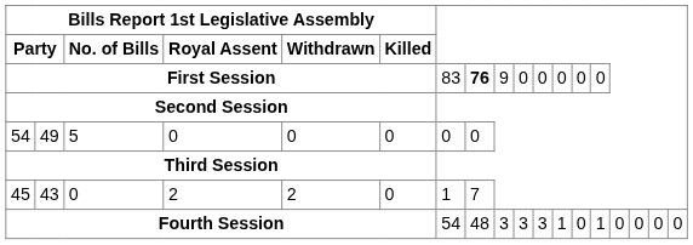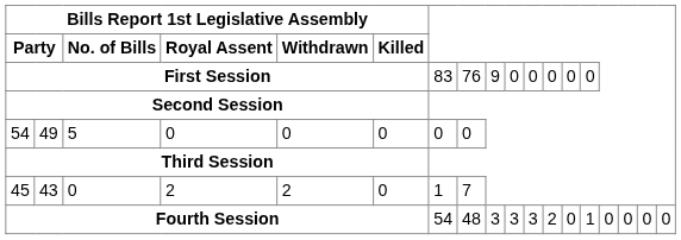First Session | column 8: bold -> normal
Fourth Session | column 12: 1 -> 2
